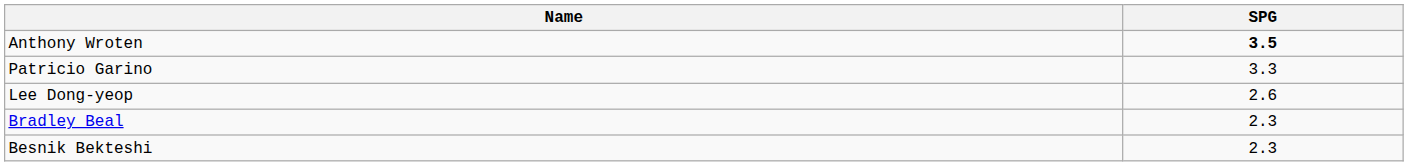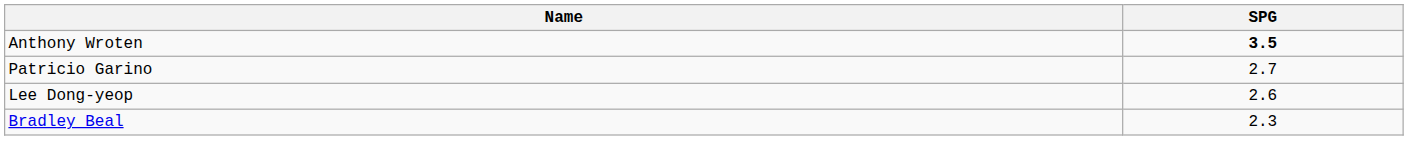Patricio Garino | SPG: 3.3 -> 2.7
- row: Besnik Bekteshi | 2.3
